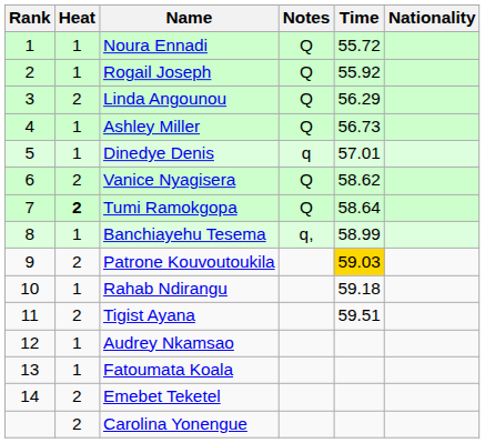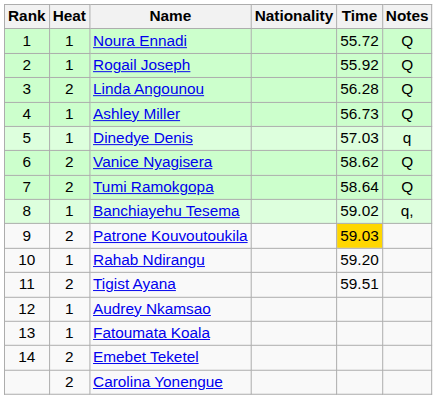columns swapped: Nationality <-> Notes
Linda Angounou | Time: 56.29 -> 56.28
Dinedye Denis | Time: 57.01 -> 57.03
Tumi Ramokgopa | Heat: bold -> normal
Banchiayehu Tesema | Time: 58.99 -> 59.02
Rahab Ndirangu | Time: 59.18 -> 59.20
